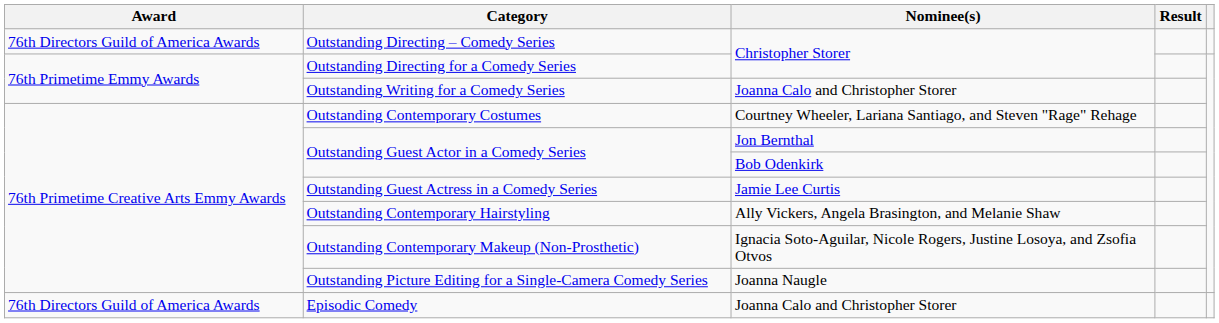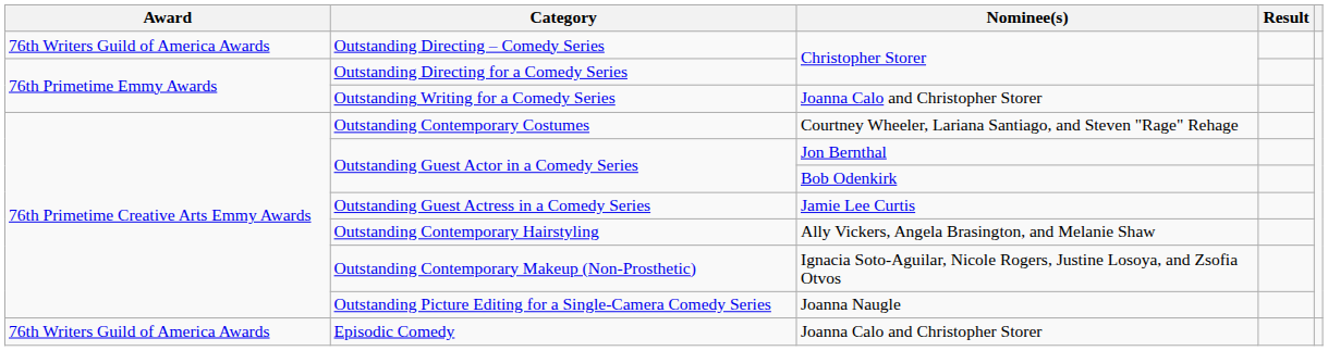Outstanding Directing – Comedy Series | Award: 76th Directors Guild of America Awards -> 76th Writers Guild of America Awards
Episodic Comedy | Award: 76th Directors Guild of America Awards -> 76th Writers Guild of America Awards
